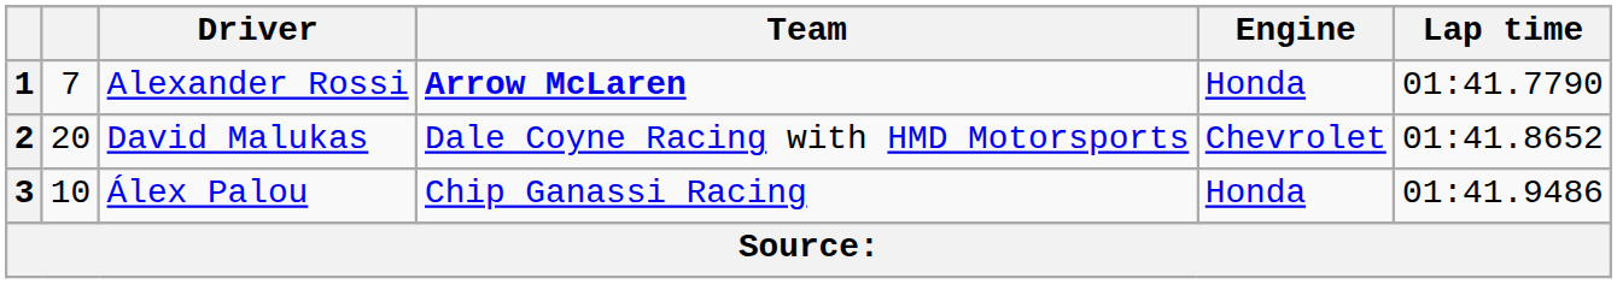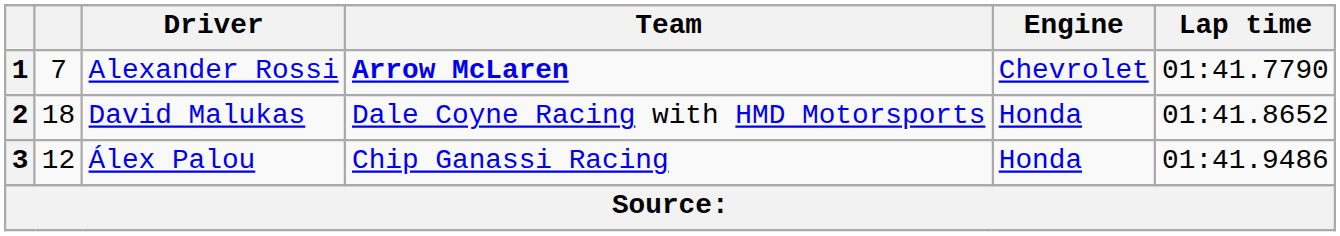1 | Engine: Honda -> Chevrolet
2 | column 2: 20 -> 18
2 | Engine: Chevrolet -> Honda
3 | column 2: 10 -> 12
